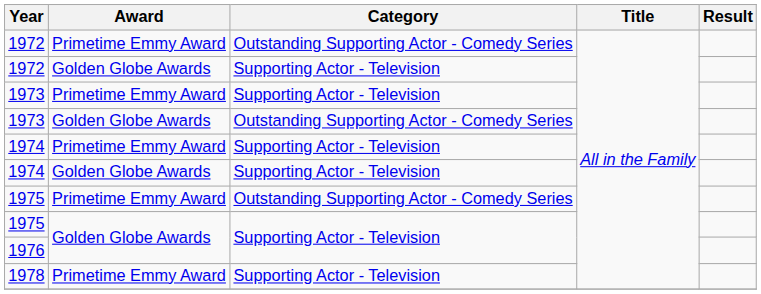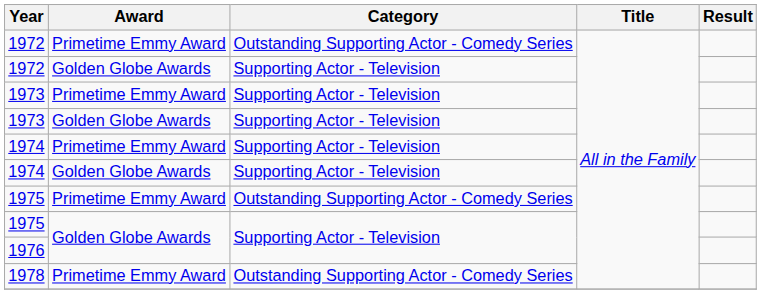1973 / Golden Globe Awards | Category: Outstanding Supporting Actor - Comedy Series -> Supporting Actor - Television
1978 | Category: Supporting Actor - Television -> Outstanding Supporting Actor - Comedy Series
